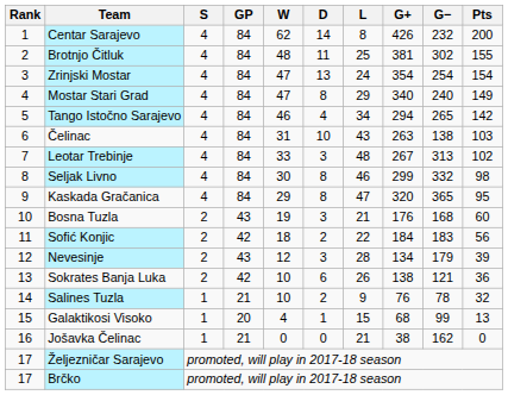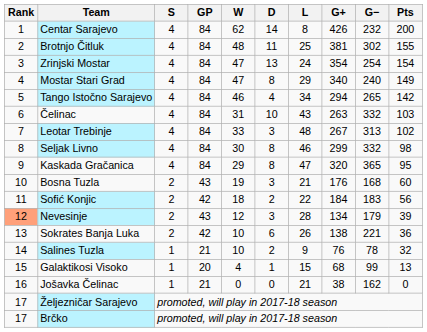Čelinac | G−: 138 -> 332
Nevesinje | Rank: no background -> lightsalmon background
Sokrates Banja Luka | G−: 121 -> 221
